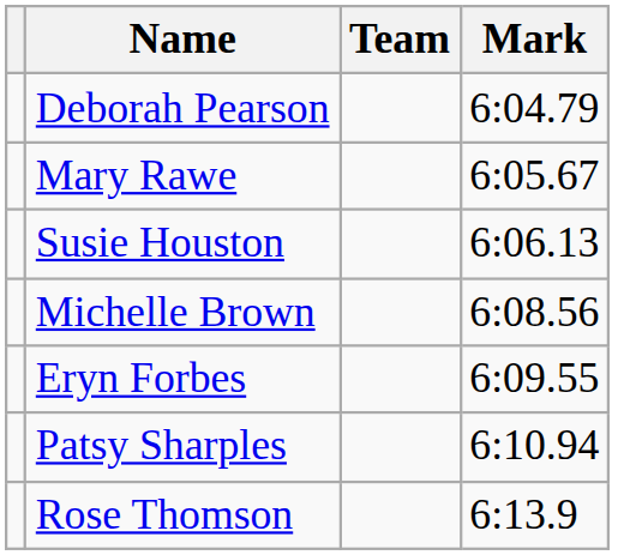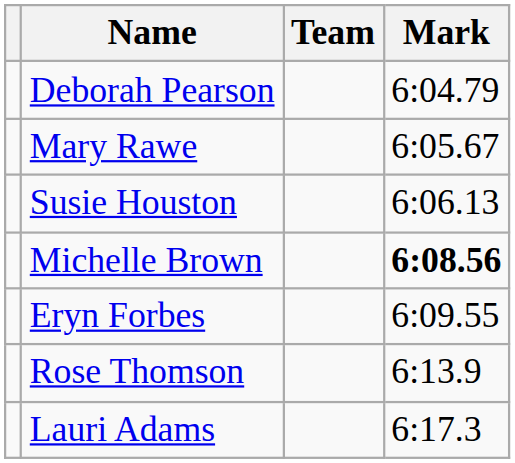Michelle Brown | Mark: normal -> bold
- row: Patsy Sharples | 6:10.94
+ row: Lauri Adams | 6:17.3
